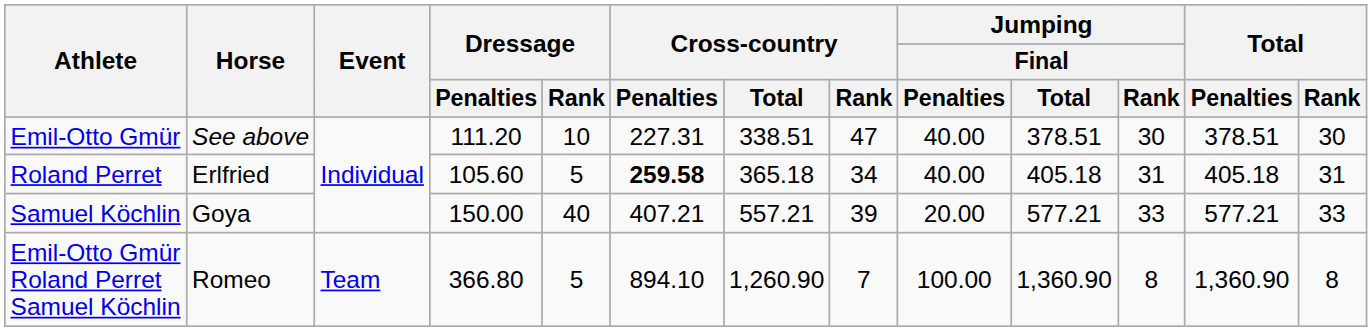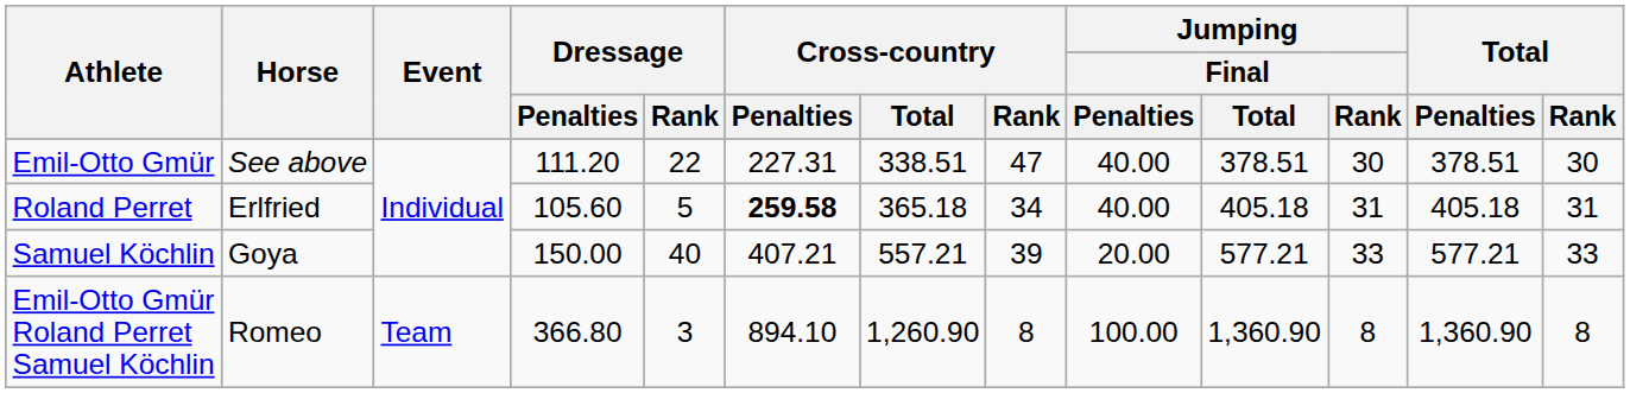Emil-Otto Gmür | Dressage / Rank: 10 -> 22
Emil-Otto Gmür Roland Perret Samuel Köchlin | Dressage / Rank: 5 -> 3
Emil-Otto Gmür Roland Perret Samuel Köchlin | Cross-country / Rank: 7 -> 8
